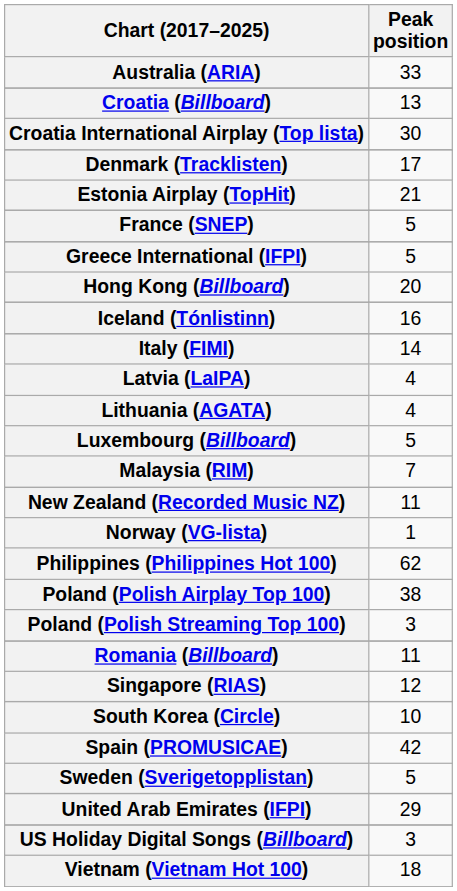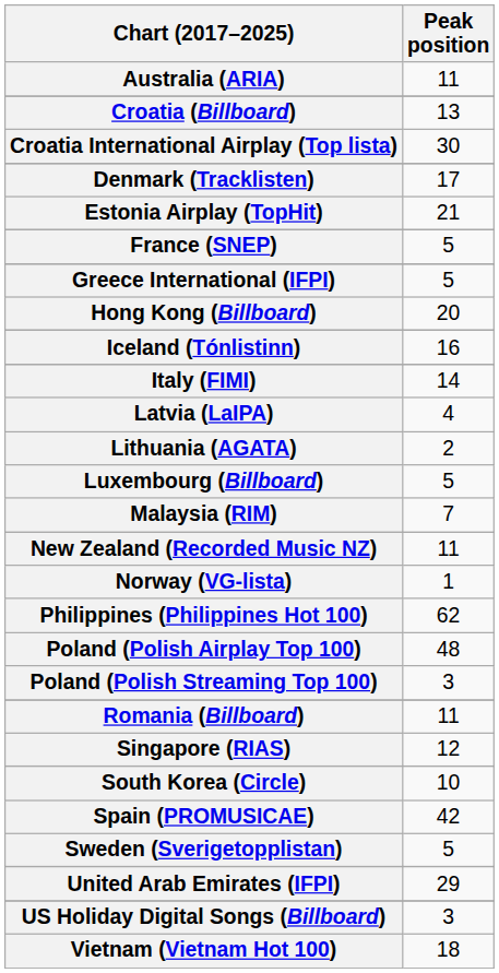Australia (ARIA) | Peak position: 33 -> 11
Lithuania (AGATA) | Peak position: 4 -> 2
Poland (Polish Airplay Top 100) | Peak position: 38 -> 48
